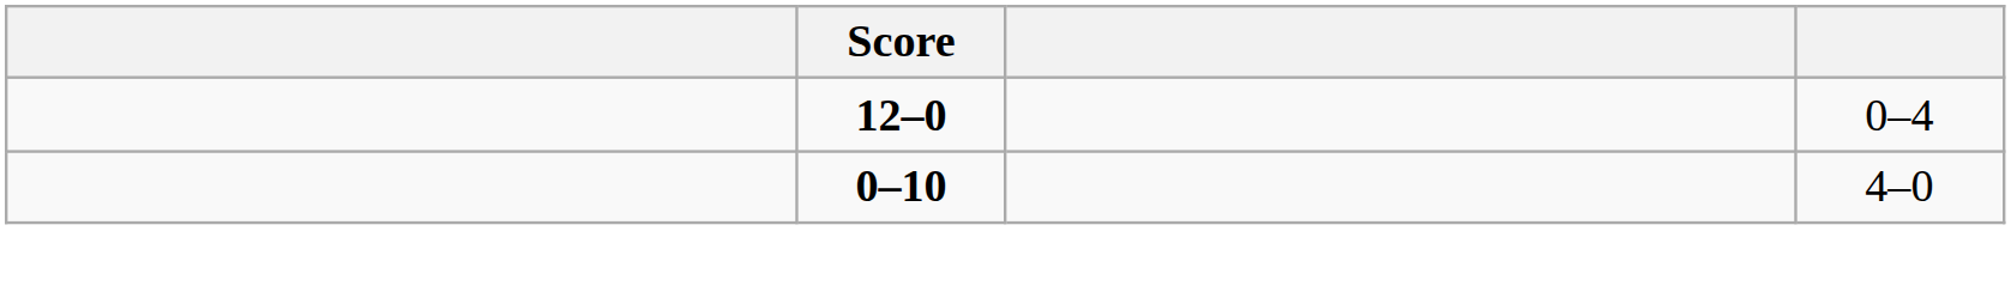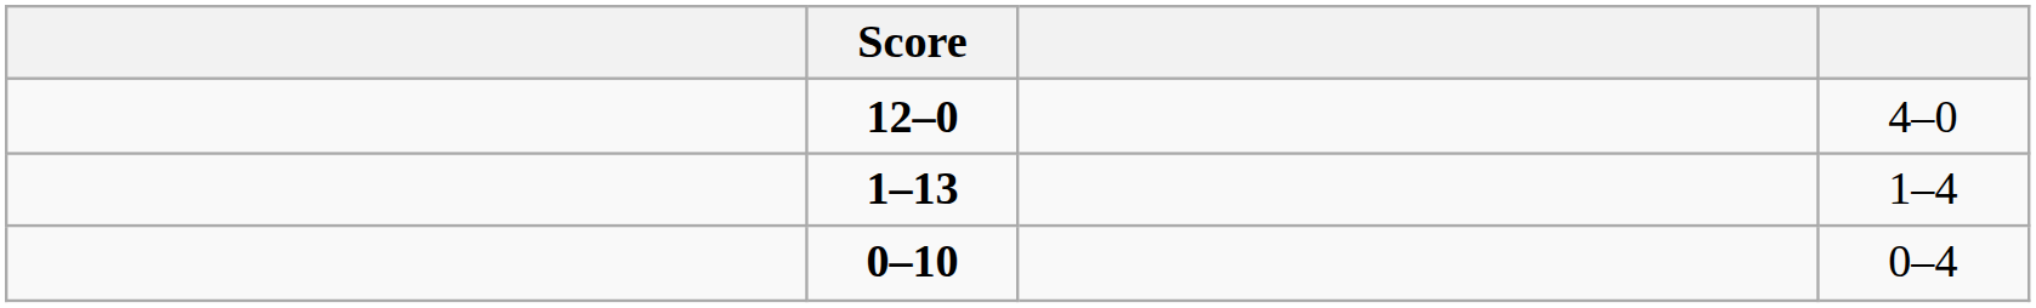12–0 | column 4: 0–4 -> 4–0
+ row: 1–13 | 1–4
0–10 | column 4: 4–0 -> 0–4
